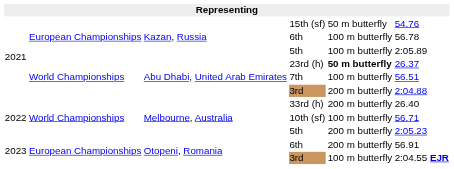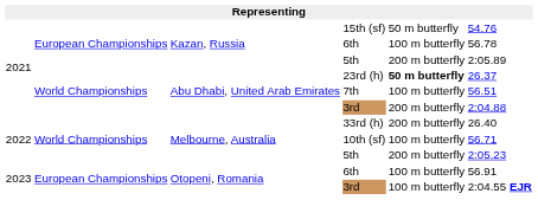Kazan, Russia / 5th | column 5: 100 m butterfly -> 200 m butterfly
Otopeni, Romania / 6th | column 5: 200 m butterfly -> 100 m butterfly
